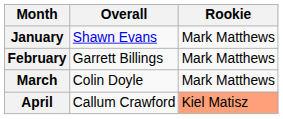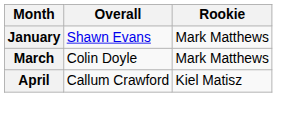- row: February | Garrett Billings | Mark Matthews
April | Rookie: lightsalmon background -> no background
